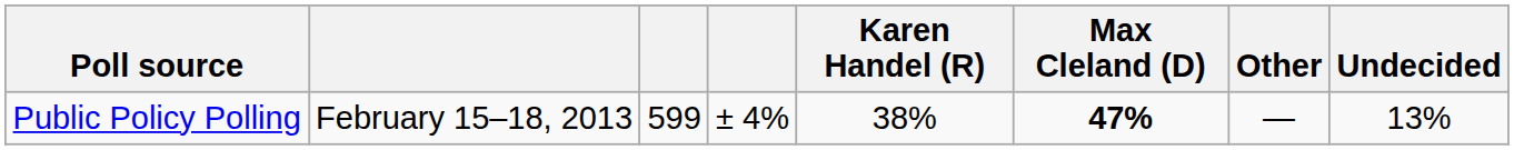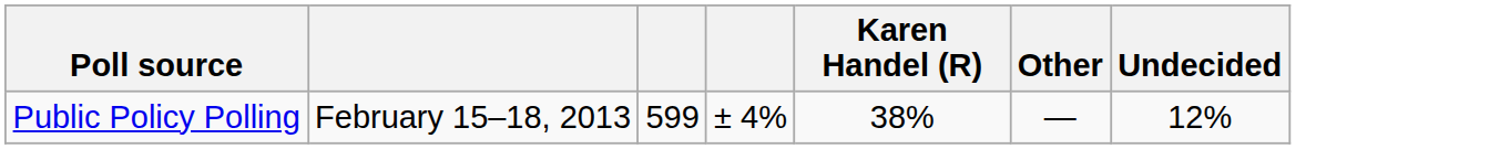- column: Max Cleland (D) | 47%
Public Policy Polling | Undecided: 13% -> 12%
